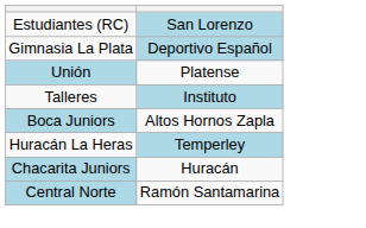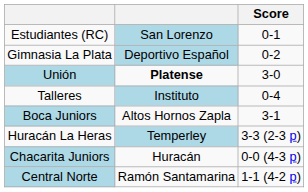+ column: Score | 0-1 | 0-2 | 3-0 | 0-4 | 3-1 | 3-3 (2-3 p) | 0-0 (4-3 p) | 1-1 (4-2 p)
Unión | column 2: normal -> bold
